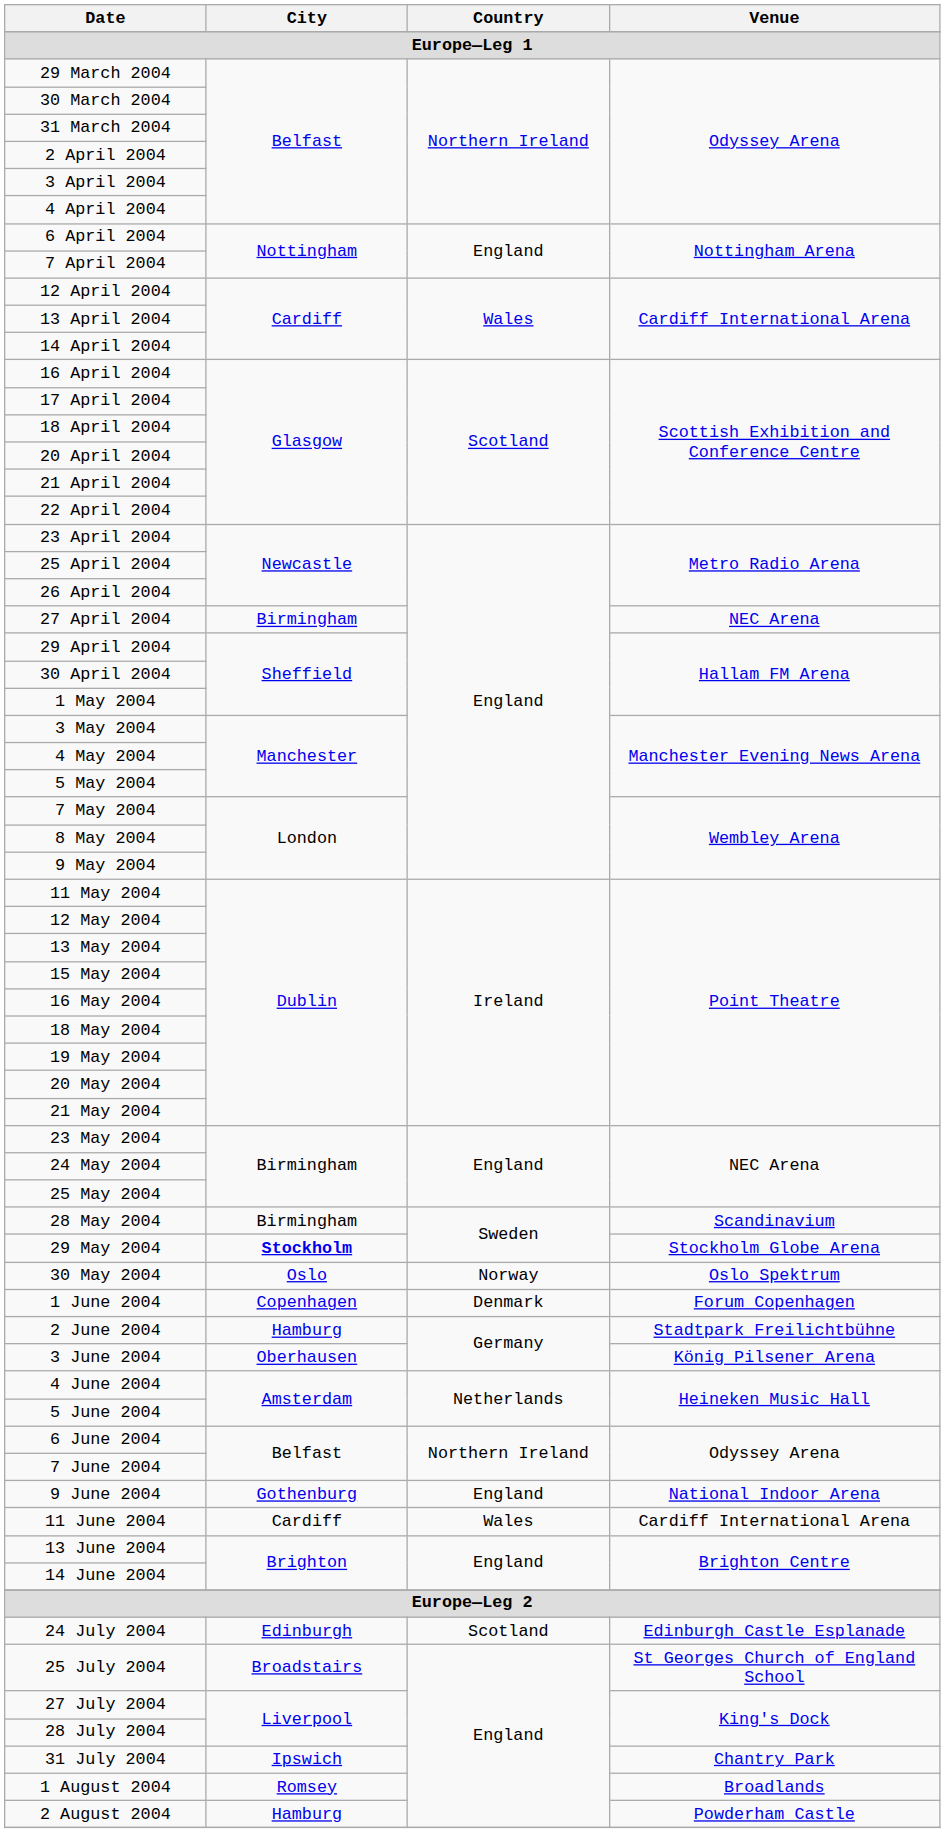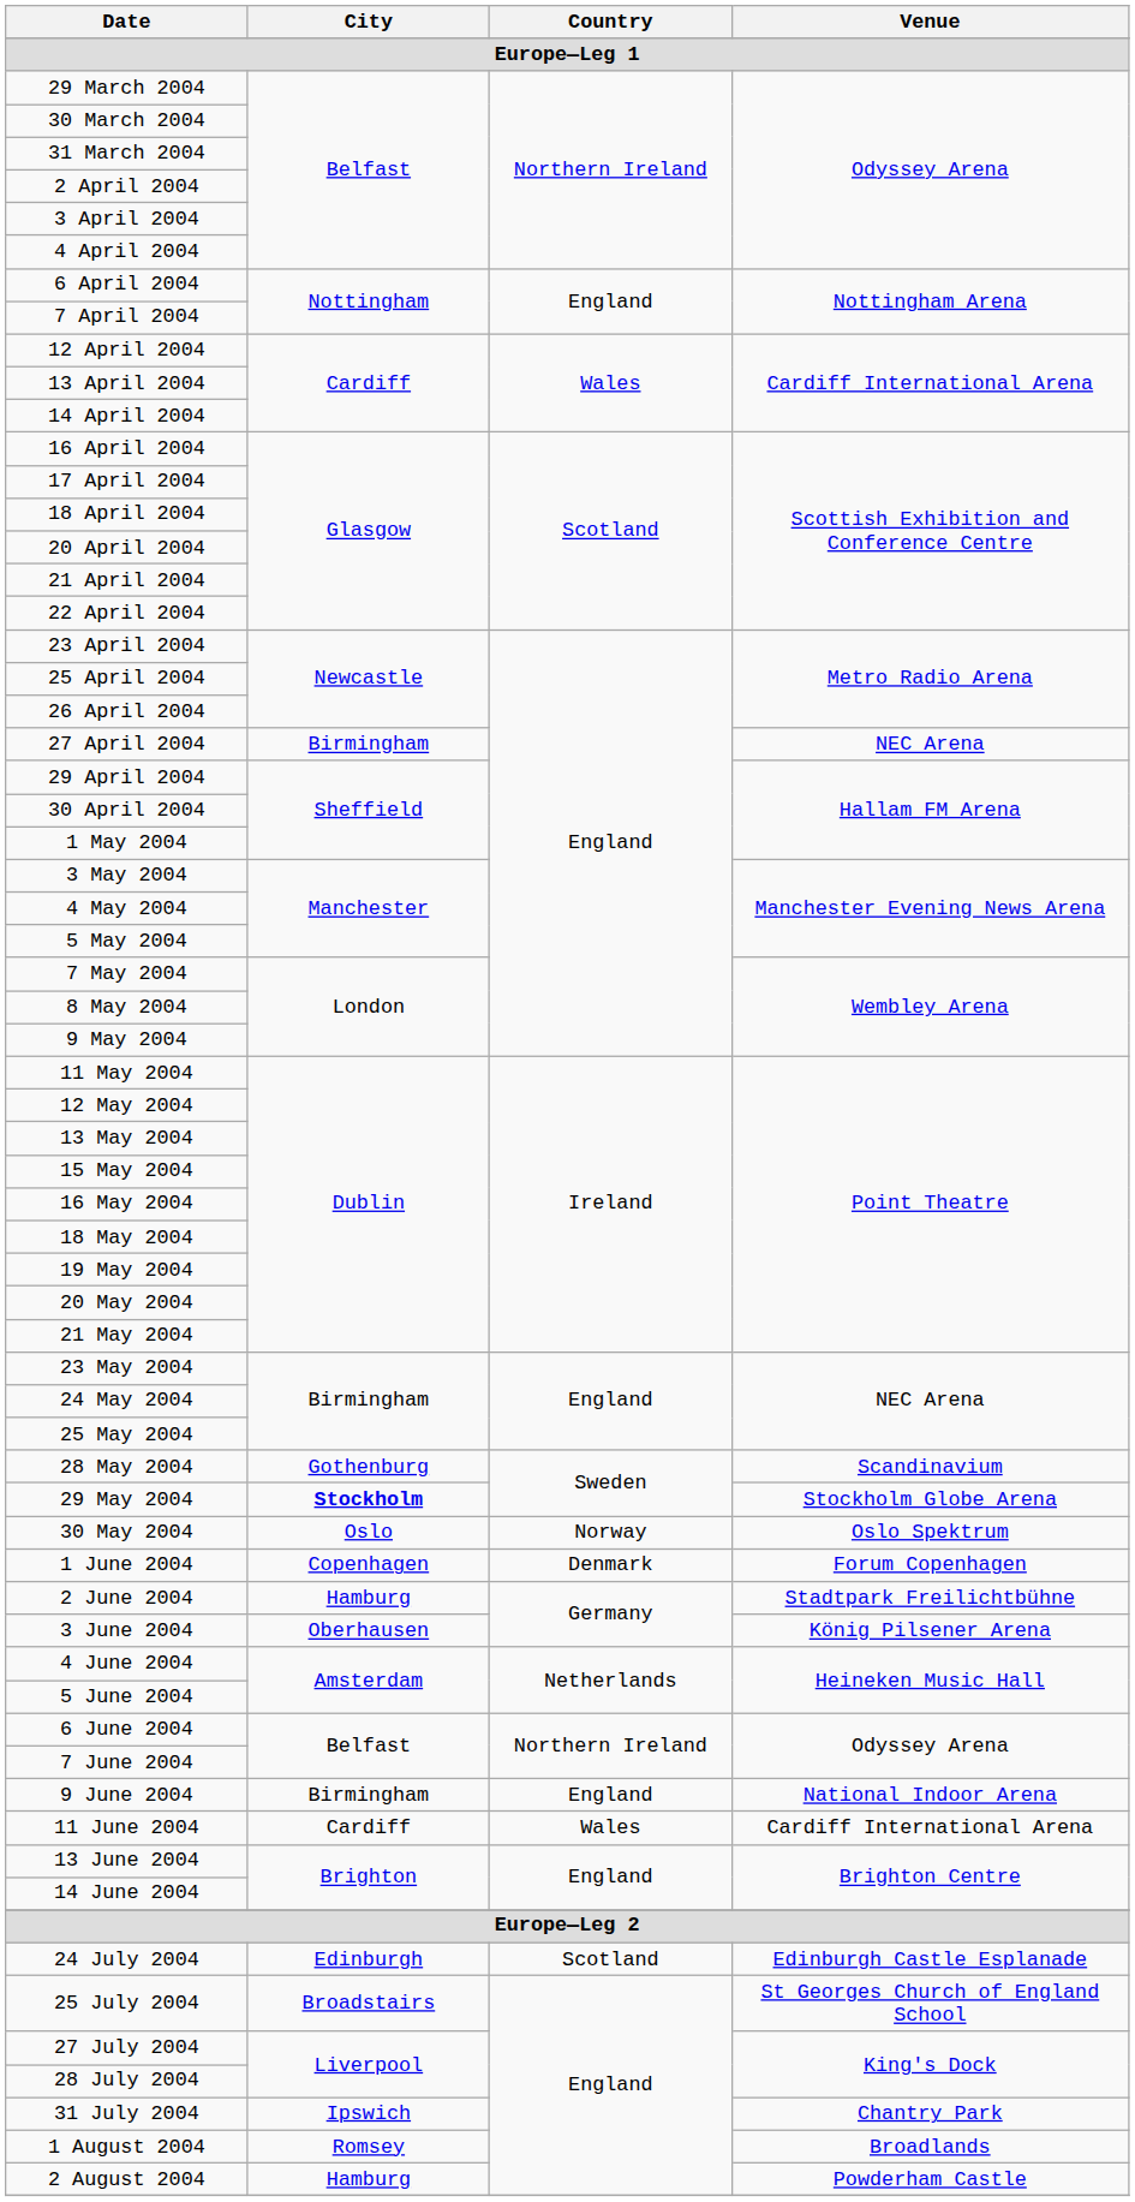28 May 2004 | City: Birmingham -> Gothenburg
9 June 2004 | City: Gothenburg -> Birmingham
